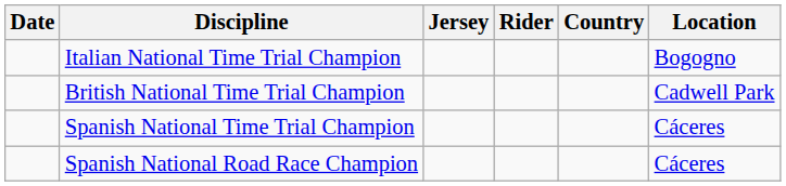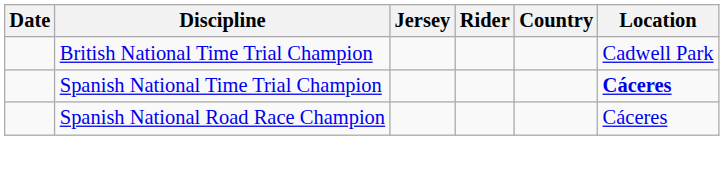- row: Italian National Time Trial Champion | Bogogno
Spanish National Time Trial Champion | Location: normal -> bold
